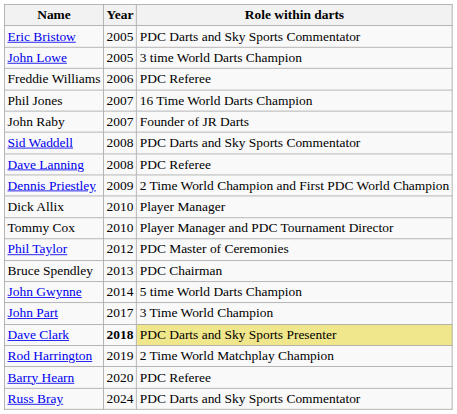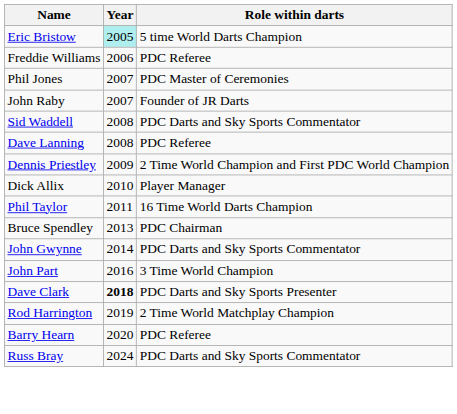Eric Bristow | Year: no background -> paleturquoise background
Eric Bristow | Role within darts: PDC Darts and Sky Sports Commentator -> 5 time World Darts Champion
- row: John Lowe | 2005 | 3 time World Darts Champion
Phil Jones | Role within darts: 16 Time World Darts Champion -> PDC Master of Ceremonies
- row: Tommy Cox | 2010 | Player Manager and PDC Tournament Director
Phil Taylor | Year: 2012 -> 2011
Phil Taylor | Role within darts: PDC Master of Ceremonies -> 16 Time World Darts Champion
John Gwynne | Role within darts: 5 time World Darts Champion -> PDC Darts and Sky Sports Commentator
John Part | Year: 2017 -> 2016
Dave Clark | Role within darts: khaki background -> no background
